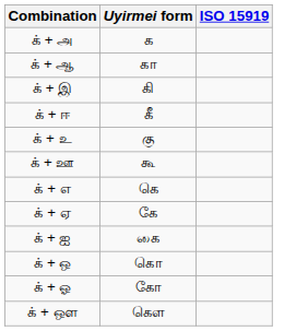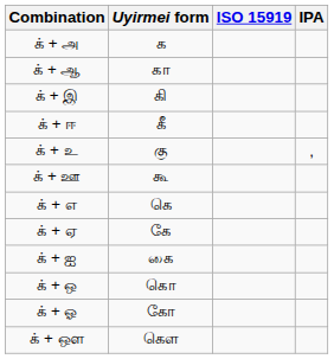+ column: IPA | ,
